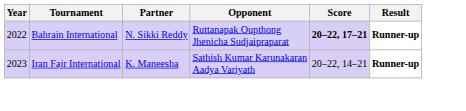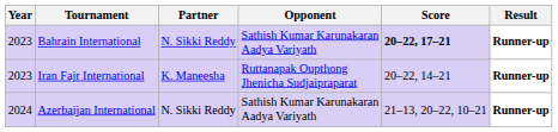Bahrain International | Year: 2022 -> 2023
Bahrain International | Opponent: Ruttanapak Oupthong Jhenicha Sudjaipraparat -> Sathish Kumar Karunakaran Aadya Variyath
Iran Fajr International | Opponent: Sathish Kumar Karunakaran Aadya Variyath -> Ruttanapak Oupthong Jhenicha Sudjaipraparat
+ row: 2024 | Azerbaijan International | N. Sikki Reddy | Sathish Kumar Karunakaran Aadya Variyath | 21–13, 20–22, 10–21 | Runner-up
